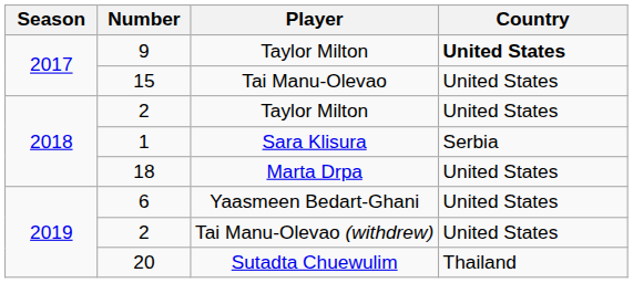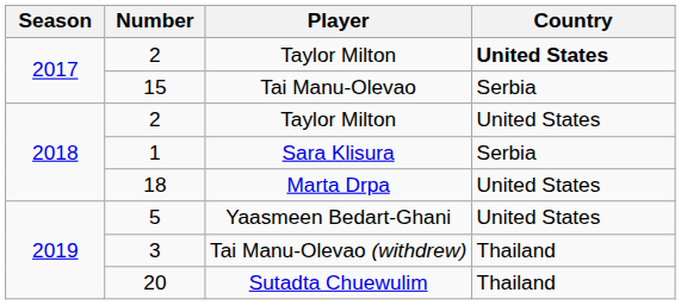2017 / Taylor Milton | Number: 9 -> 2
Tai Manu-Olevao | Country: United States -> Serbia
Yaasmeen Bedart-Ghani | Number: 6 -> 5
Tai Manu-Olevao (withdrew) | Number: 2 -> 3
Tai Manu-Olevao (withdrew) | Country: United States -> Thailand
